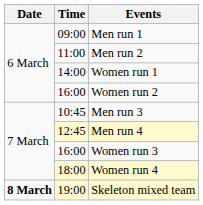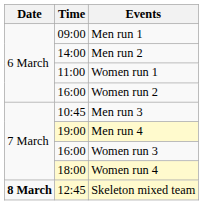Men run 2 | Time: 11:00 -> 14:00
Women run 1 | Time: 14:00 -> 11:00
Men run 4 | Time: 12:45 -> 19:00
Skeleton mixed team | Time: 19:00 -> 12:45
